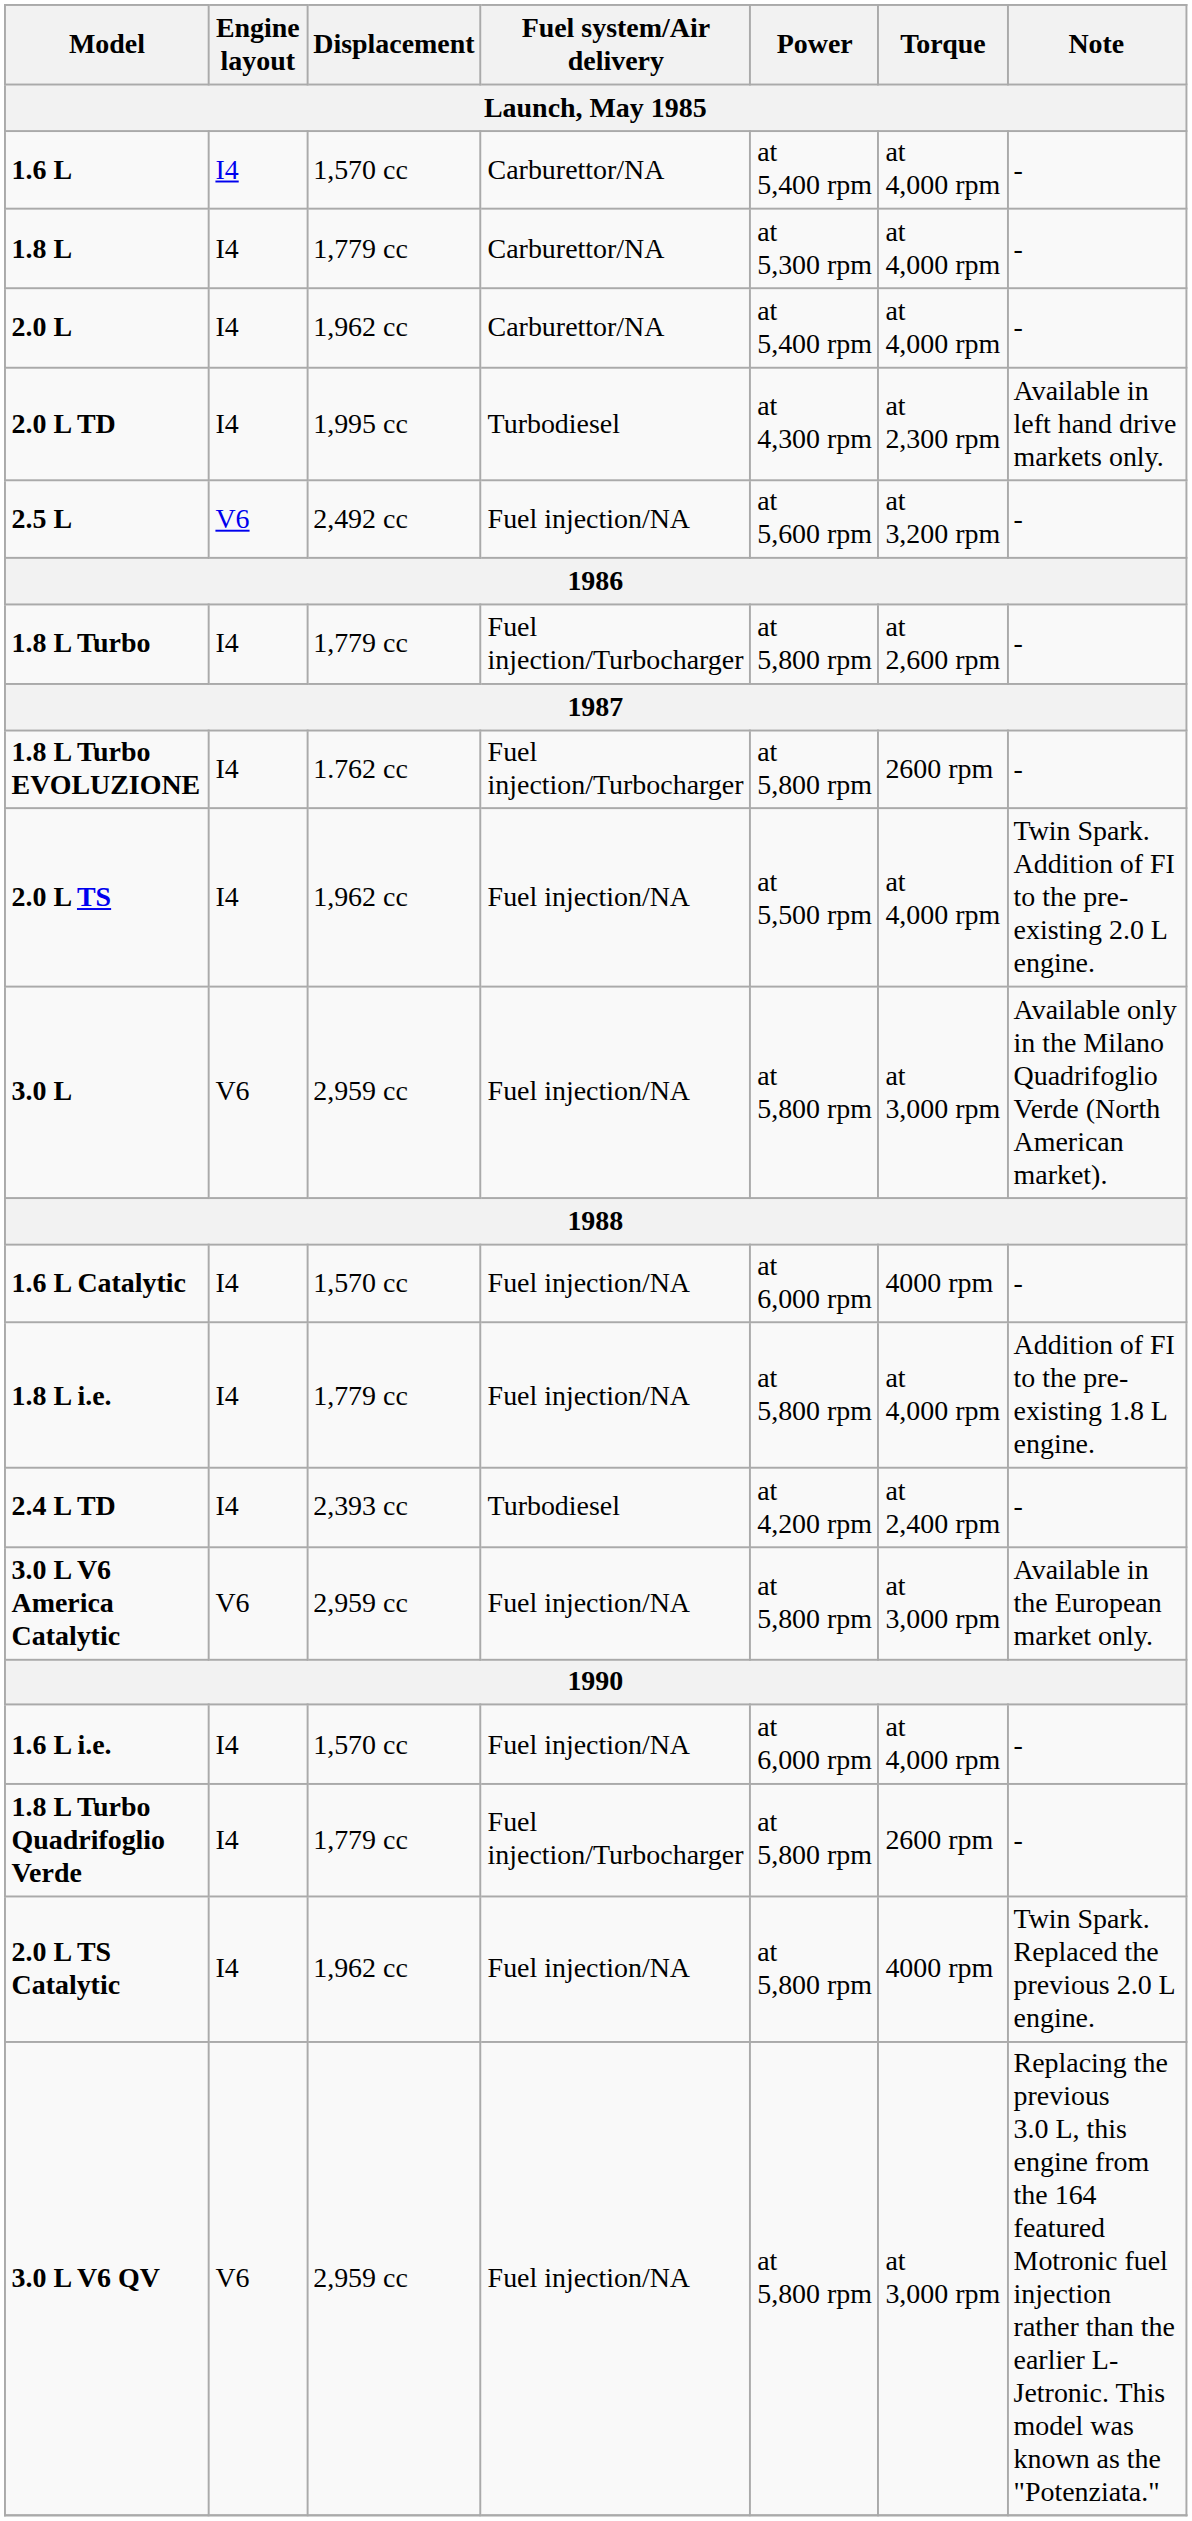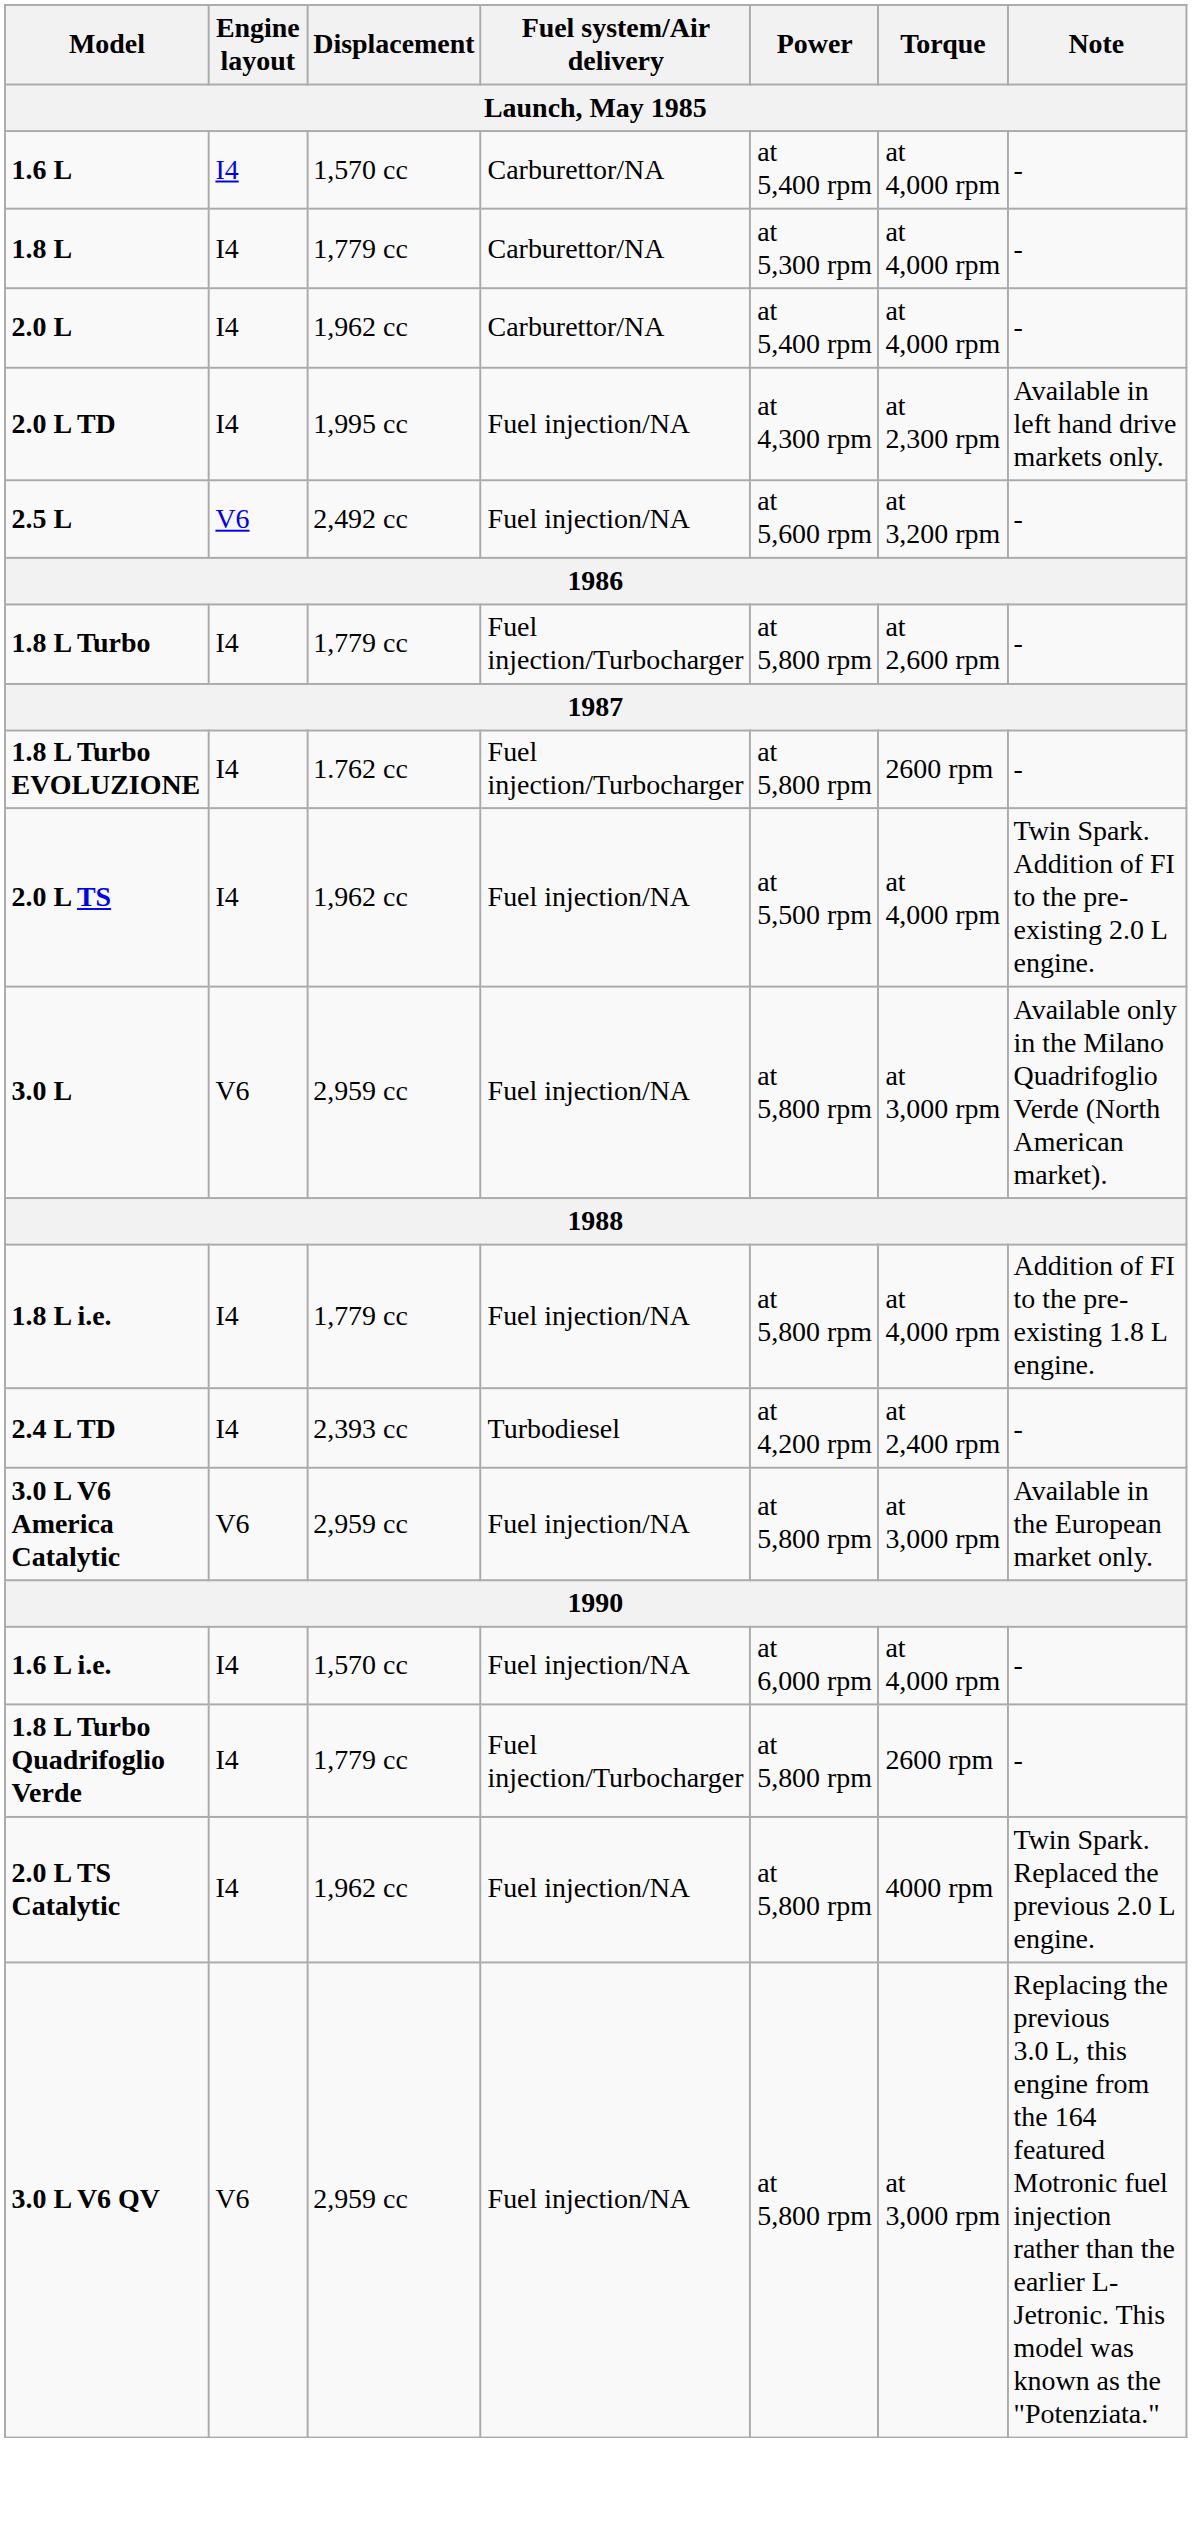2.0 L TD | Fuel system/Air delivery: Turbodiesel -> Fuel injection/NA
- row: 1.6 L Catalytic | I4 | 1,570 cc | Fuel injection/NA | at 6,000 rpm | 4000 rpm | -
